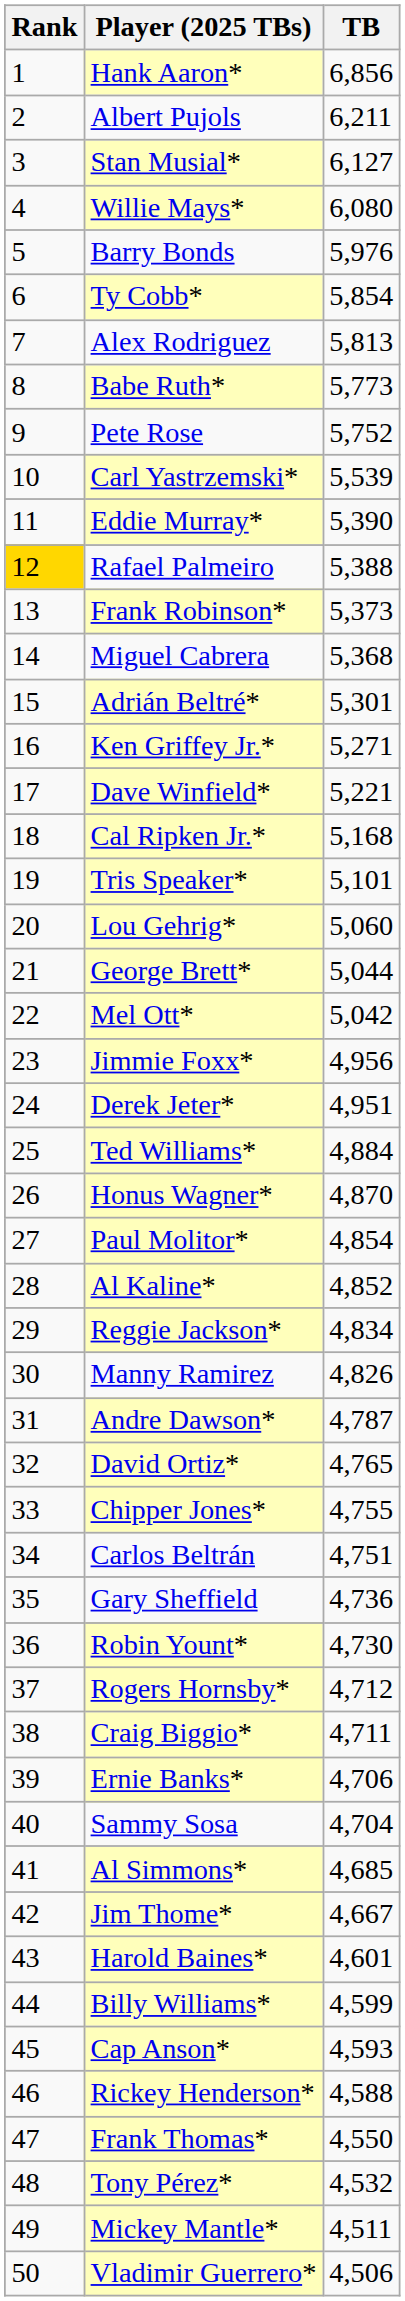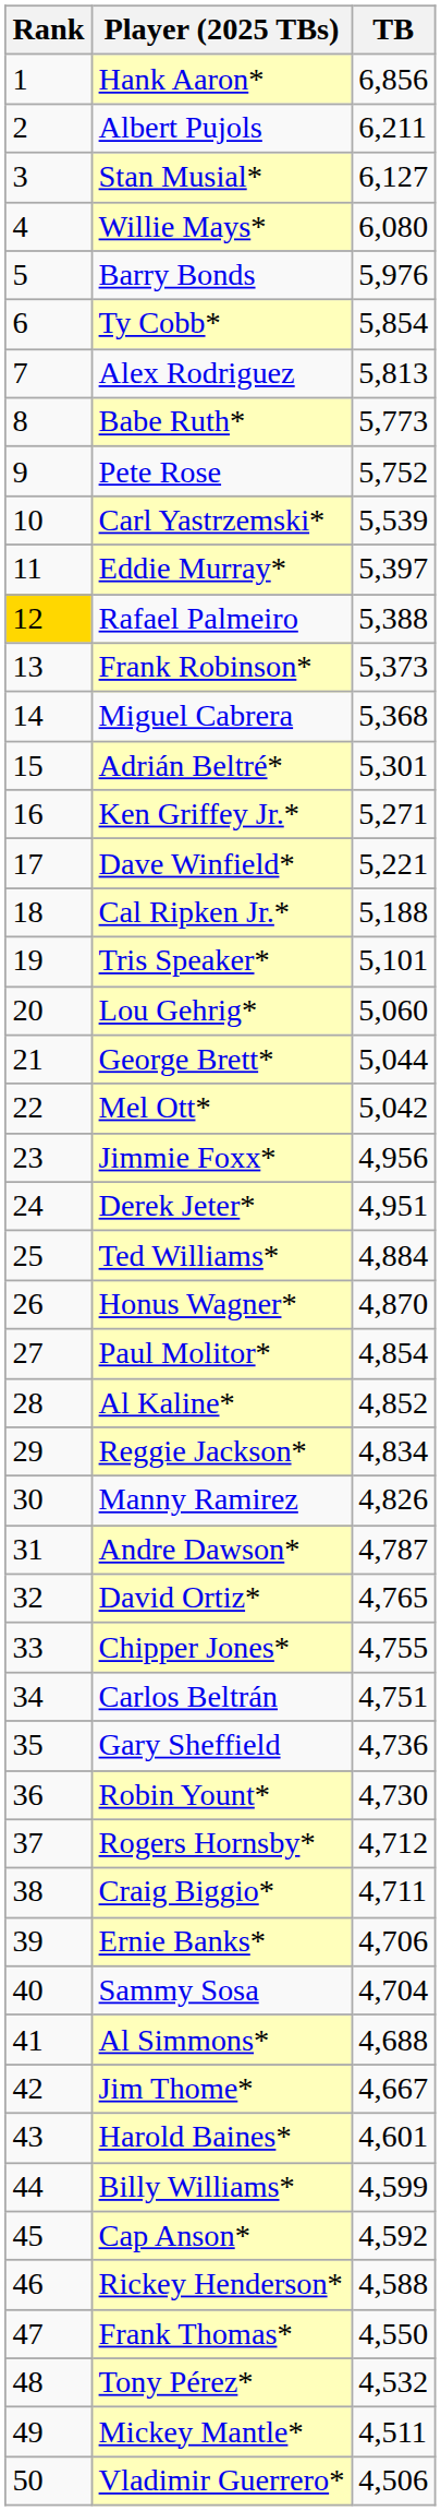Eddie Murray* | TB: 5,390 -> 5,397
Cal Ripken Jr.* | TB: 5,168 -> 5,188
Al Simmons* | TB: 4,685 -> 4,688
Cap Anson* | TB: 4,593 -> 4,592
